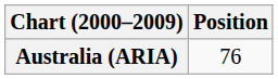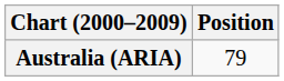Australia (ARIA) | Position: 76 -> 79
